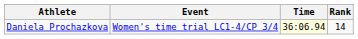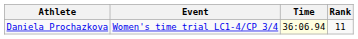Daniela Prochazkova | Rank: 14 -> 11
